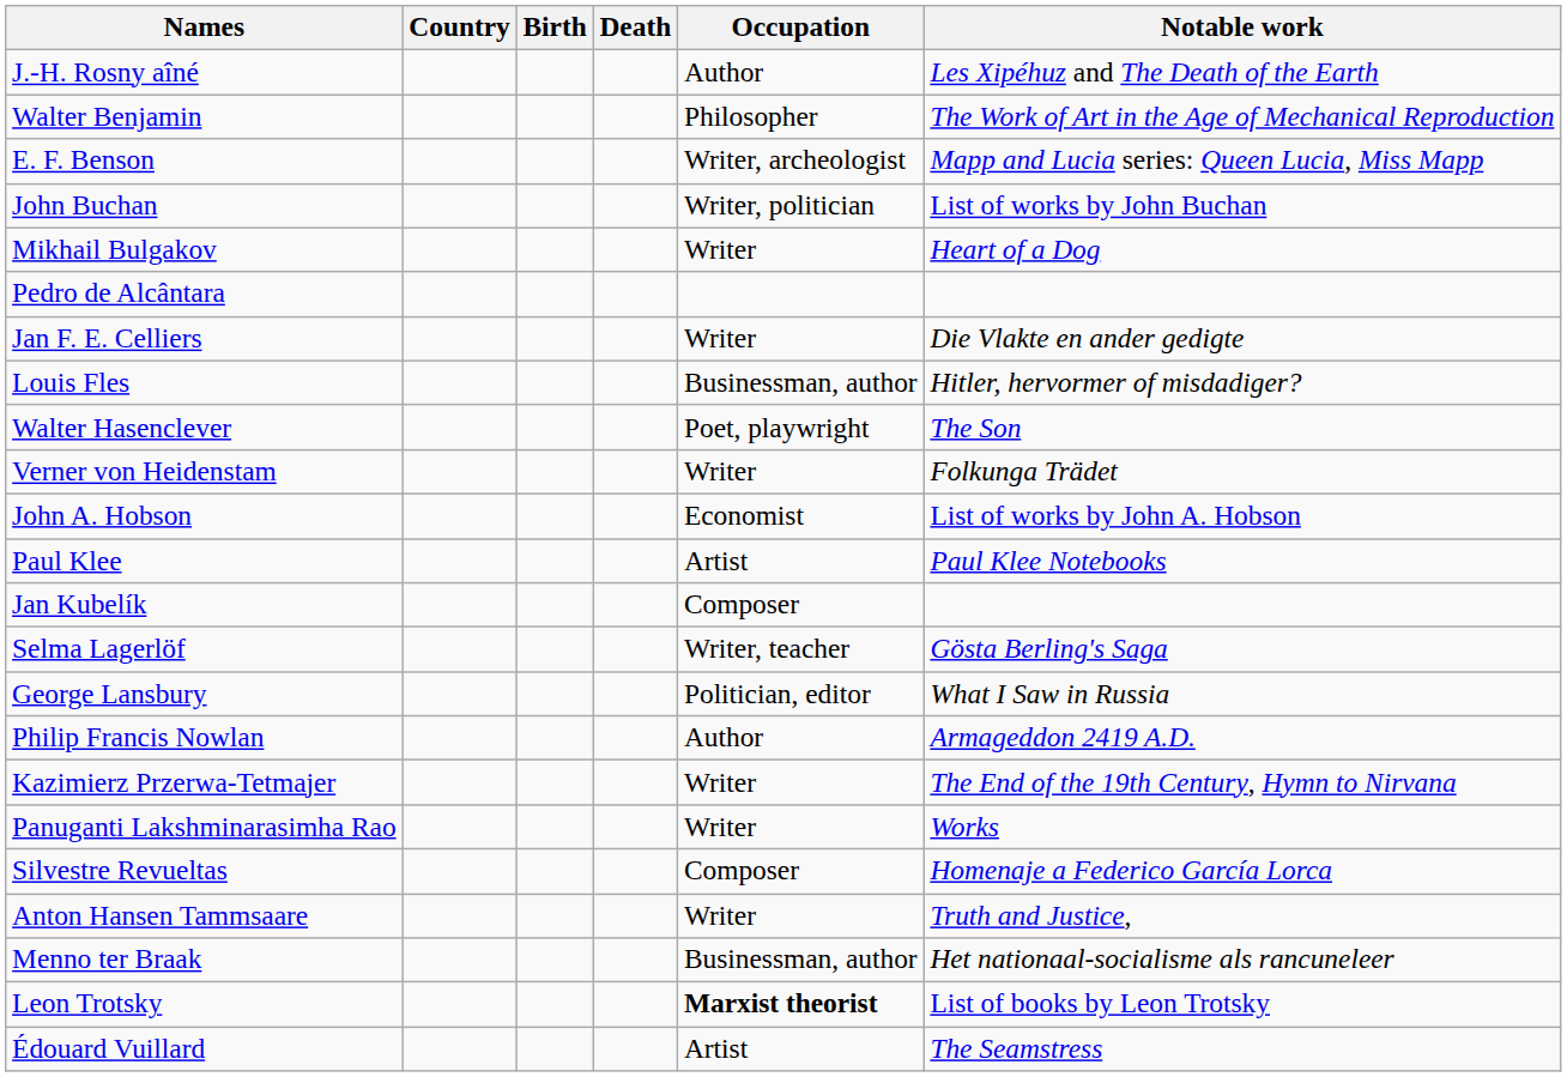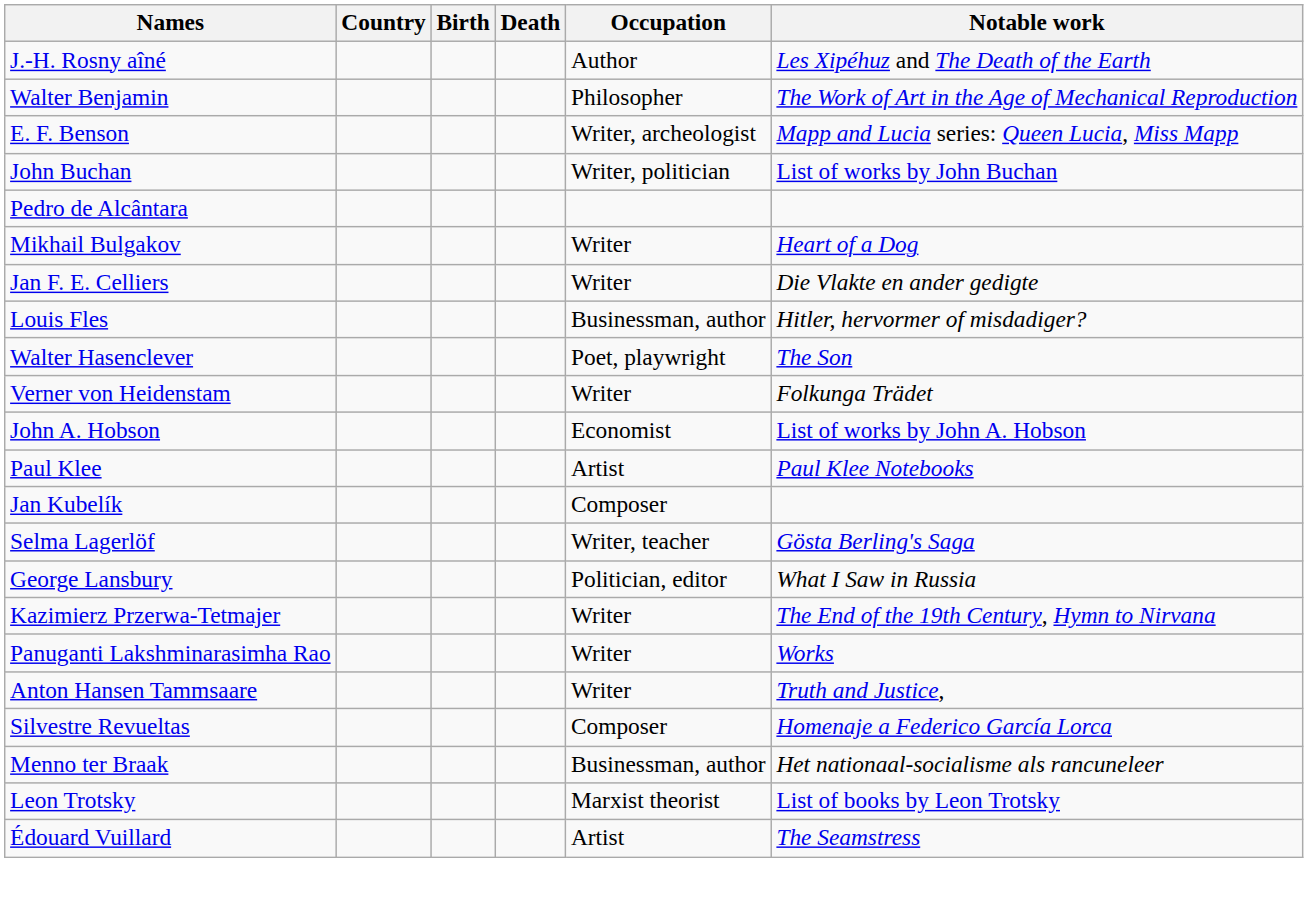rows swapped: Pedro de Alcântara <-> Mikhail Bulgakov
- row: Philip Francis Nowlan | Author | Armageddon 2419 A.D.
rows swapped: Silvestre Revueltas <-> Anton Hansen Tammsaare
Leon Trotsky | Occupation: bold -> normal
